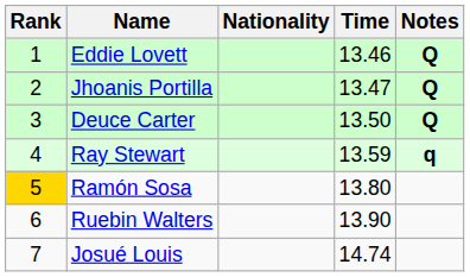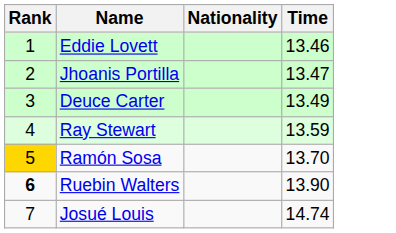- column: Notes | Q | Q | Q | q
Deuce Carter | Time: 13.50 -> 13.49
Ramón Sosa | Time: 13.80 -> 13.70
Ruebin Walters | Rank: normal -> bold
